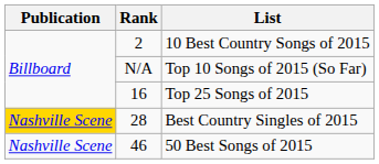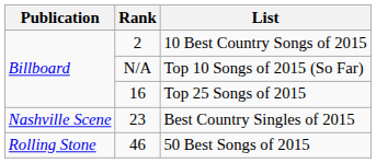Best Country Singles of 2015 | Publication: gold background -> no background
Best Country Singles of 2015 | Rank: 28 -> 23
50 Best Songs of 2015 | Publication: Nashville Scene -> Rolling Stone
